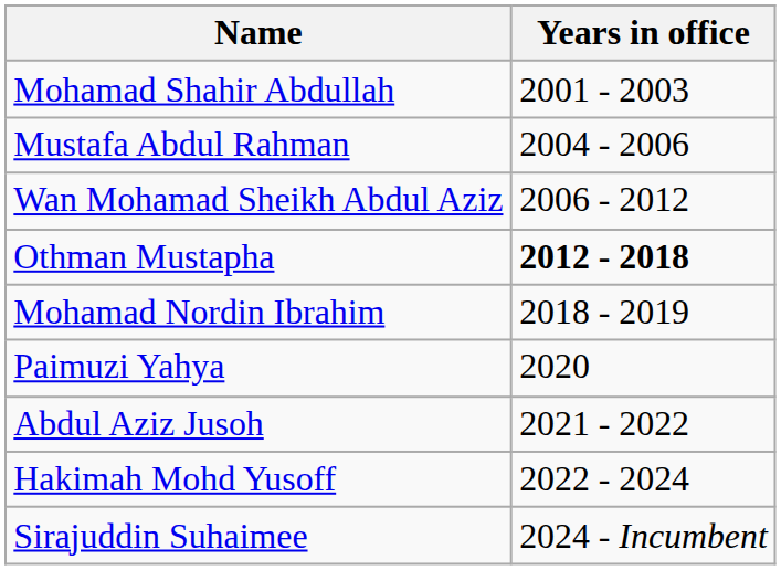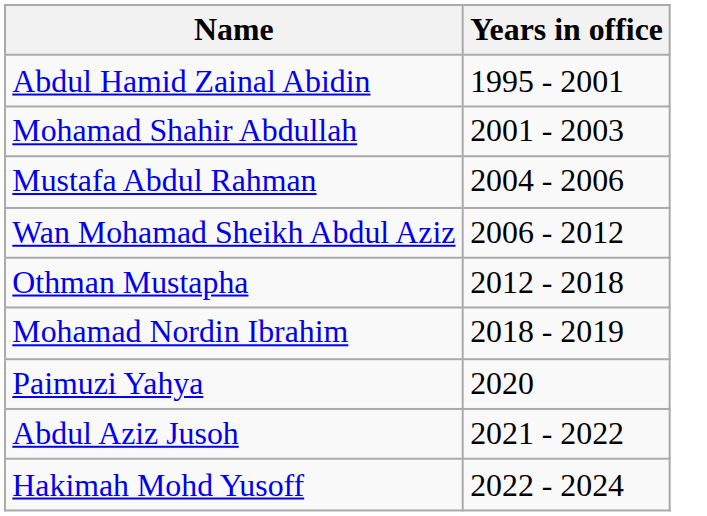+ row: Abdul Hamid Zainal Abidin | 1995 - 2001
Othman Mustapha | Years in office: bold -> normal
- row: Sirajuddin Suhaimee | 2024 - Incumbent
